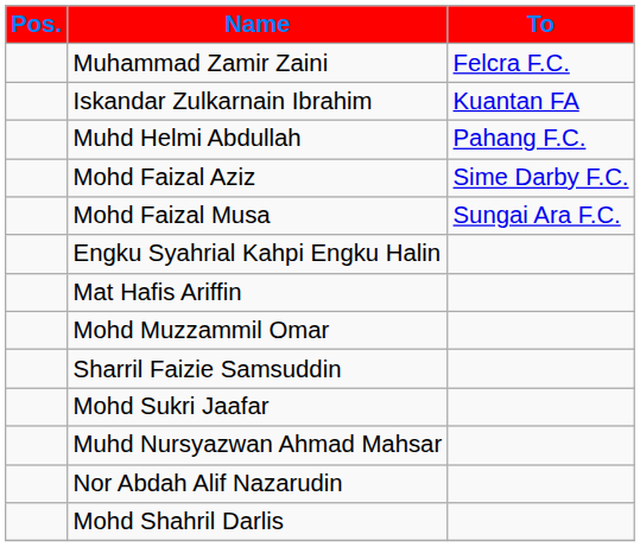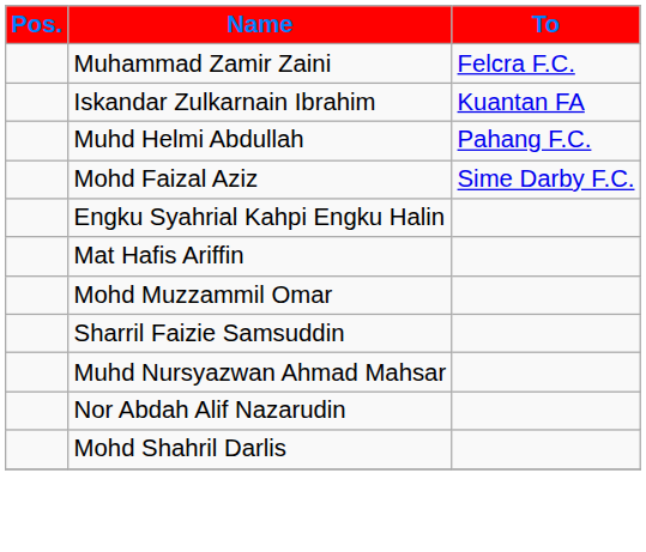- row: Mohd Faizal Musa | Sungai Ara F.C.
- row: Mohd Sukri Jaafar
